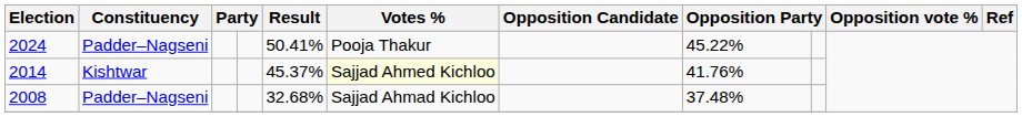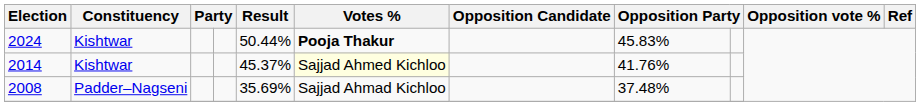2024 | Constituency: Padder–Nagseni -> Kishtwar
2024 | Result: 50.41% -> 50.44%
2024 | Votes %: normal -> bold
2024 | column 8: 45.22% -> 45.83%
2008 | Result: 32.68% -> 35.69%
